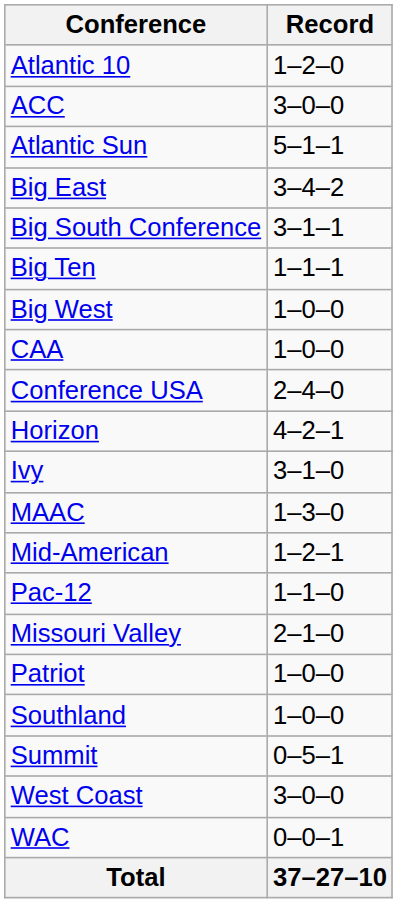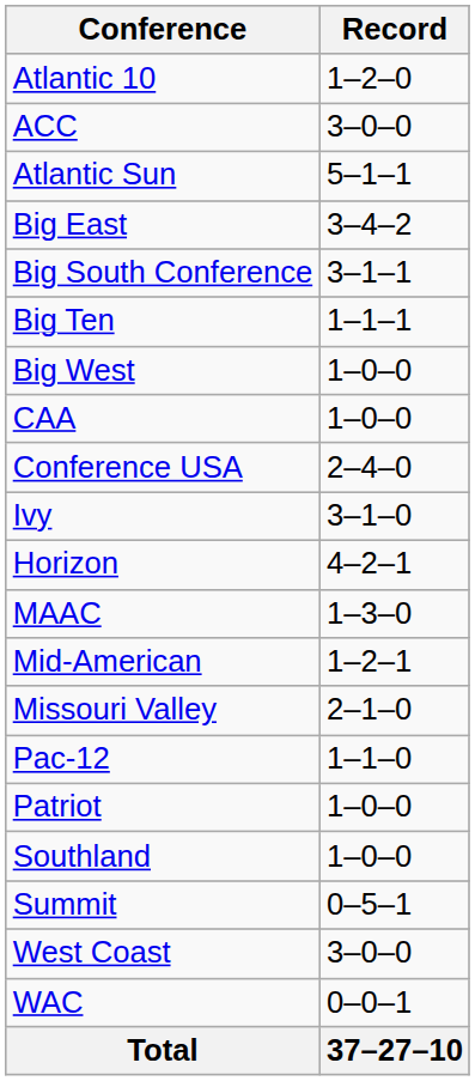rows swapped: Horizon <-> Ivy
rows swapped: Missouri Valley <-> Pac-12
